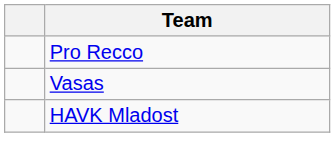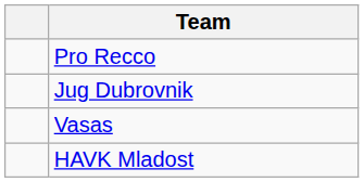+ row: Jug Dubrovnik
